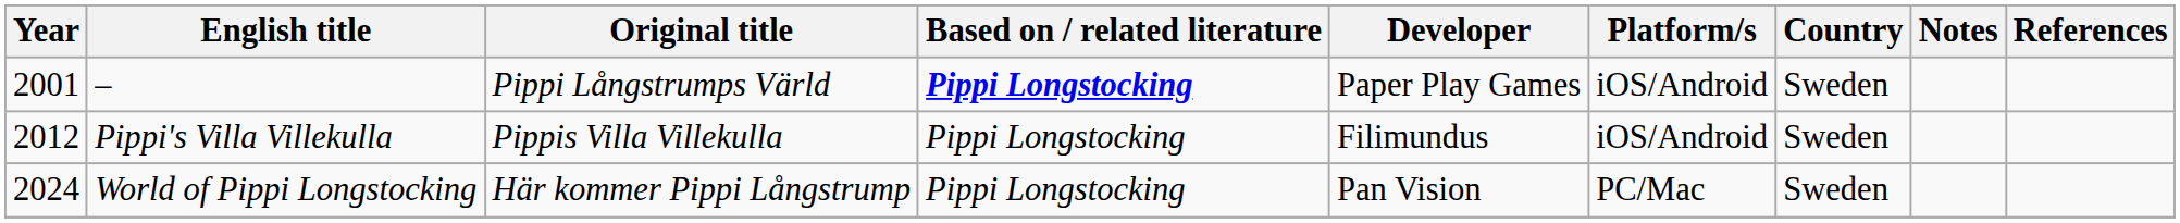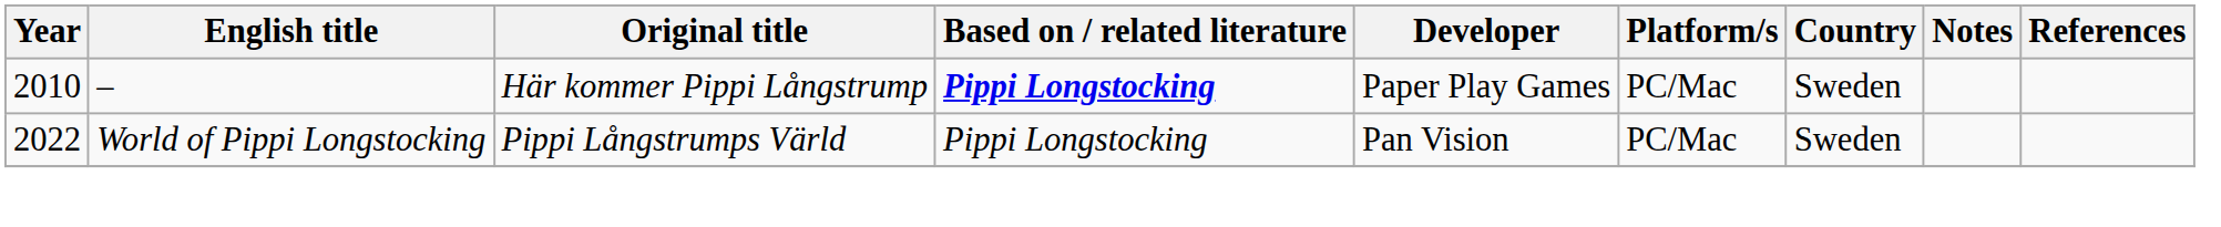– | Year: 2001 -> 2010
– | Original title: Pippi Långstrumps Värld -> Här kommer Pippi Långstrump
– | Platform/s: iOS/Android -> PC/Mac
- row: 2012 | Pippi's Villa Villekulla | Pippis Villa Villekulla | Pippi Longstocking | Filimundus | iOS/Android | Sweden
World of Pippi Longstocking | Year: 2024 -> 2022
World of Pippi Longstocking | Original title: Här kommer Pippi Långstrump -> Pippi Långstrumps Värld
